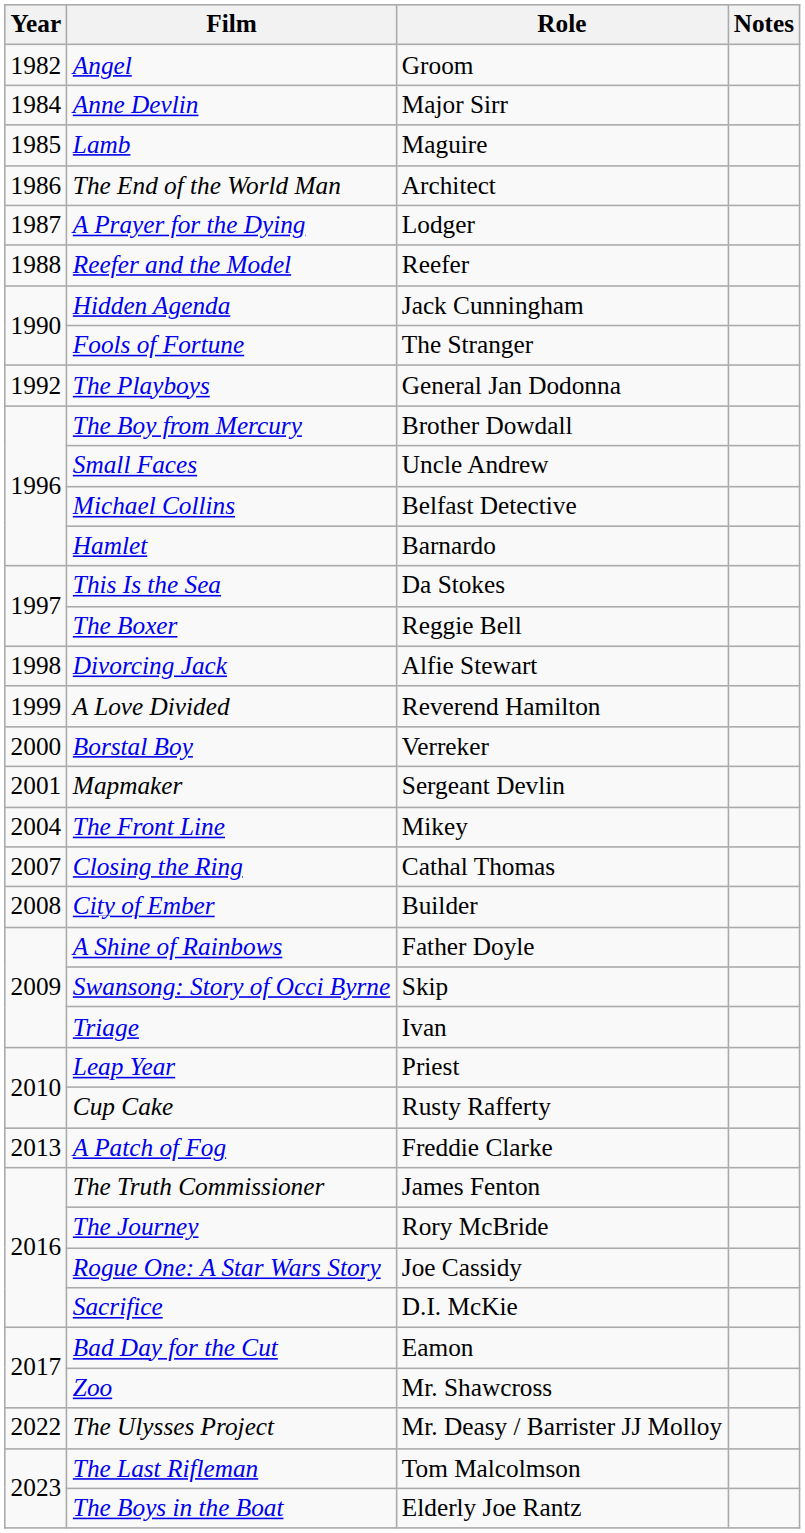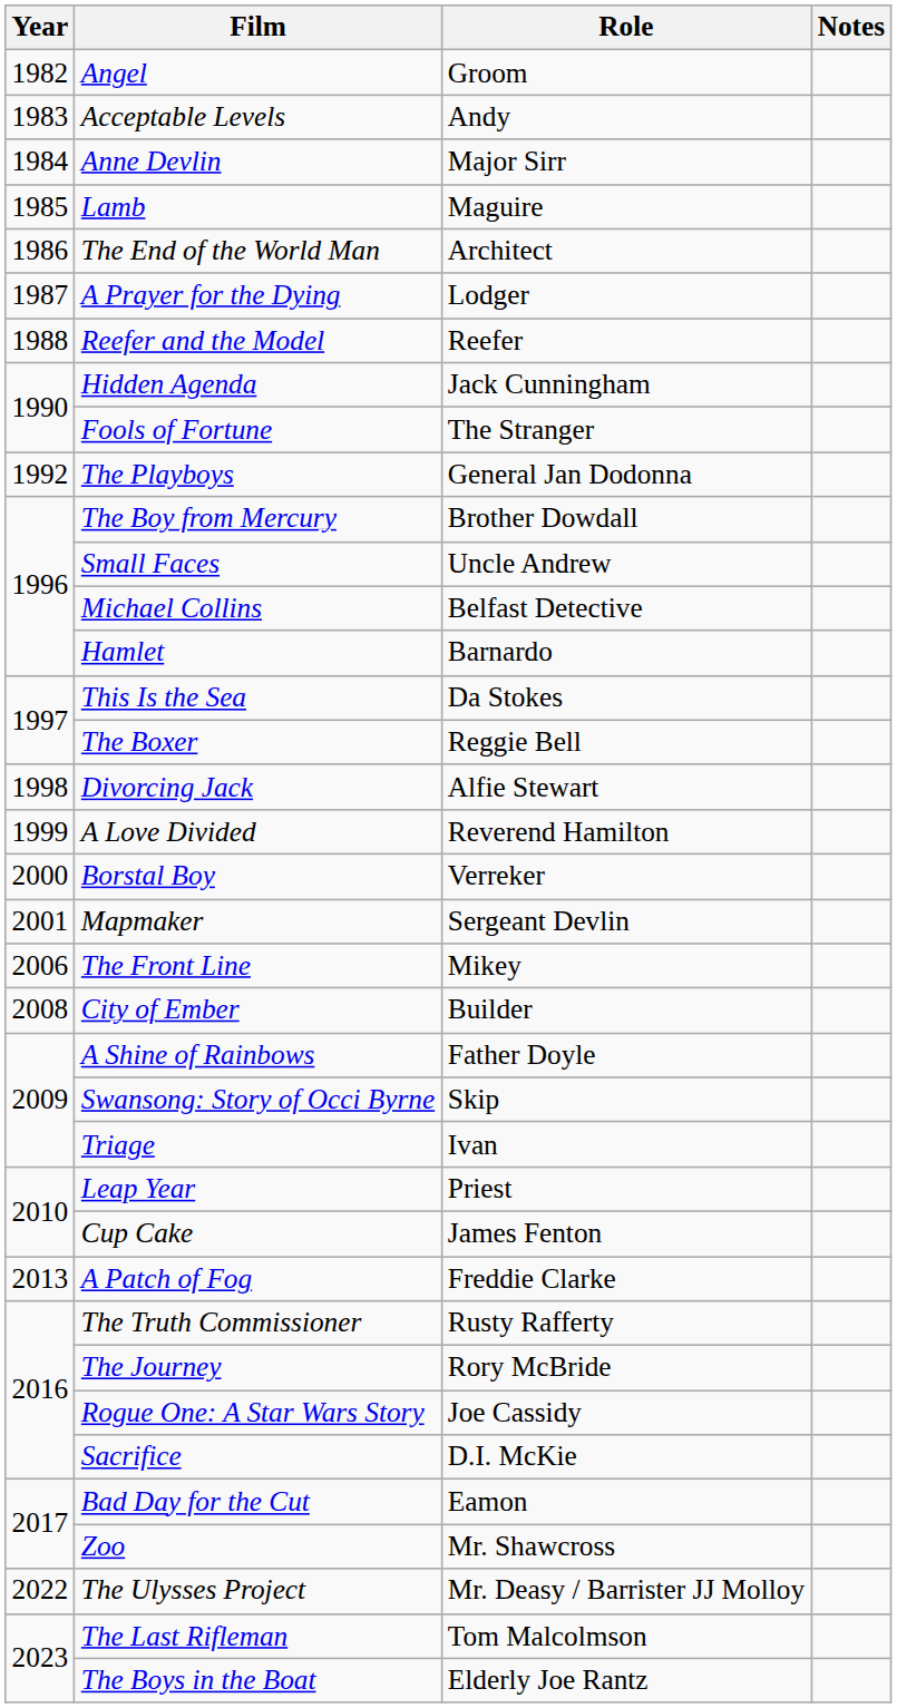+ row: 1983 | Acceptable Levels | Andy
The Front Line | Year: 2004 -> 2006
- row: 2007 | Closing the Ring | Cathal Thomas
Cup Cake | Role: Rusty Rafferty -> James Fenton
The Truth Commissioner | Role: James Fenton -> Rusty Rafferty
